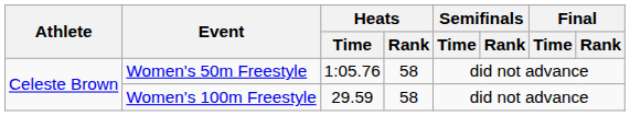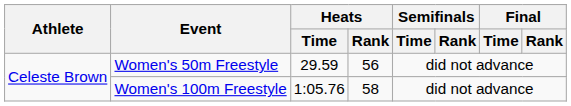Women's 50m Freestyle | Heats / Time: 1:05.76 -> 29.59
Women's 50m Freestyle | Heats / Rank: 58 -> 56
Women's 100m Freestyle | Heats / Time: 29.59 -> 1:05.76
